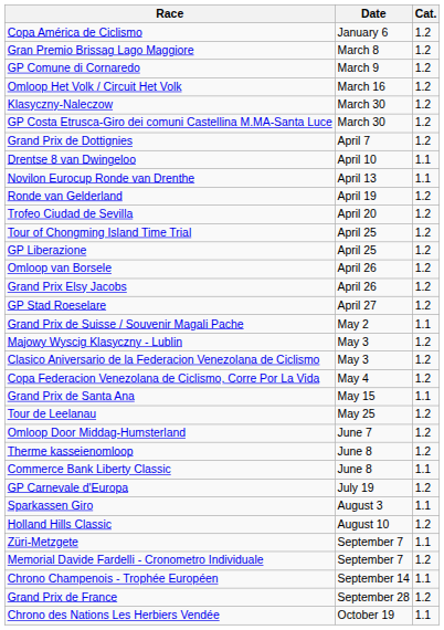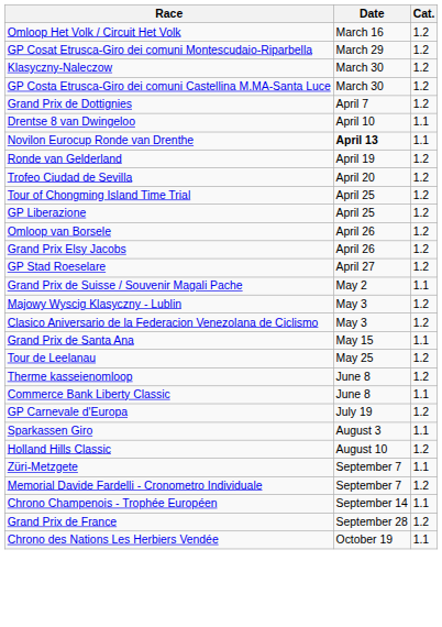- row: Copa América de Ciclismo | January 6 | 1.2
- row: Gran Premio Brissag Lago Maggiore | March 8 | 1.2
- row: GP Comune di Cornaredo | March 9 | 1.2
+ row: GP Cosat Etrusca-Giro dei comuni Montescudaio-Riparbella | March 29 | 1.2
Novilon Eurocup Ronde van Drenthe | Date: normal -> bold
- row: Copa Federacion Venezolana de Ciclismo, Corre Por La Vida | May 4 | 1.2
- row: Omloop Door Middag-Humsterland | June 7 | 1.2
